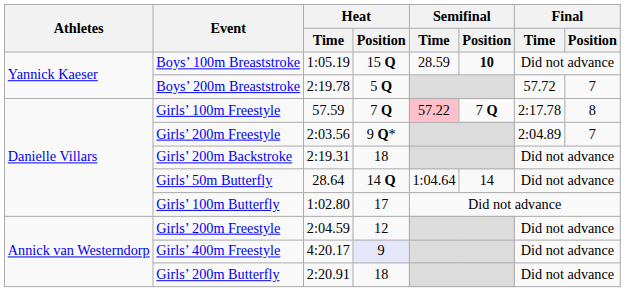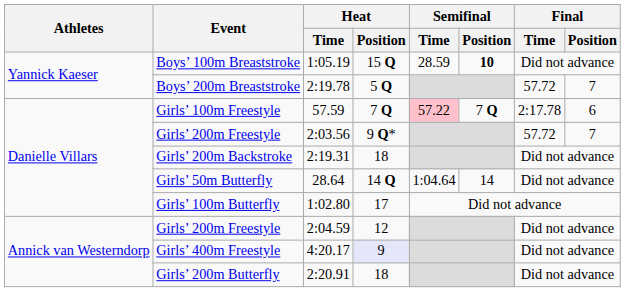Girls’ 100m Freestyle | Final / Position: 8 -> 6
Girls’ 200m Freestyle / 2:03.56 | Final / Time: 2:04.89 -> 57.72
